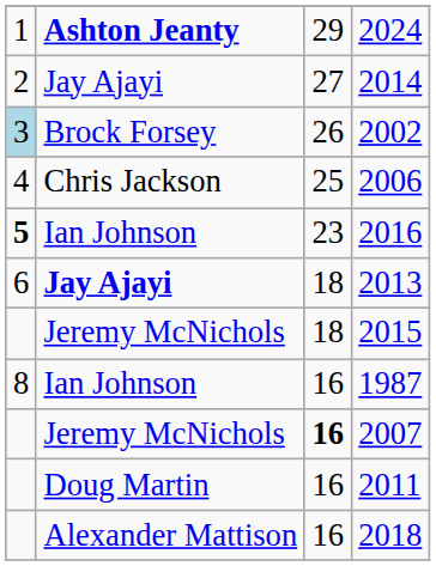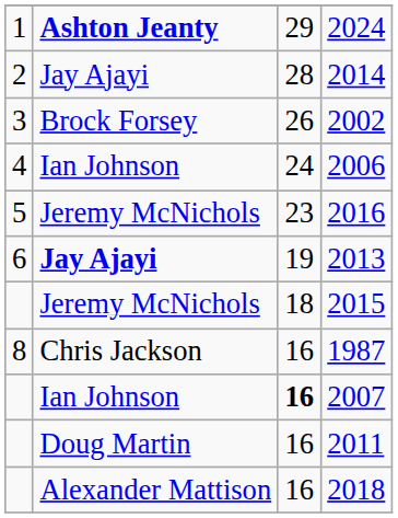2014 | column 3: 27 -> 28
2002 | column 1: lightblue background -> no background
2006 | column 2: Chris Jackson -> Ian Johnson
2006 | column 3: 25 -> 24
2016 | column 1: bold -> normal
2016 | column 2: Ian Johnson -> Jeremy McNichols
2013 | column 3: 18 -> 19
1987 | column 2: Ian Johnson -> Chris Jackson
2007 | column 2: Jeremy McNichols -> Ian Johnson
